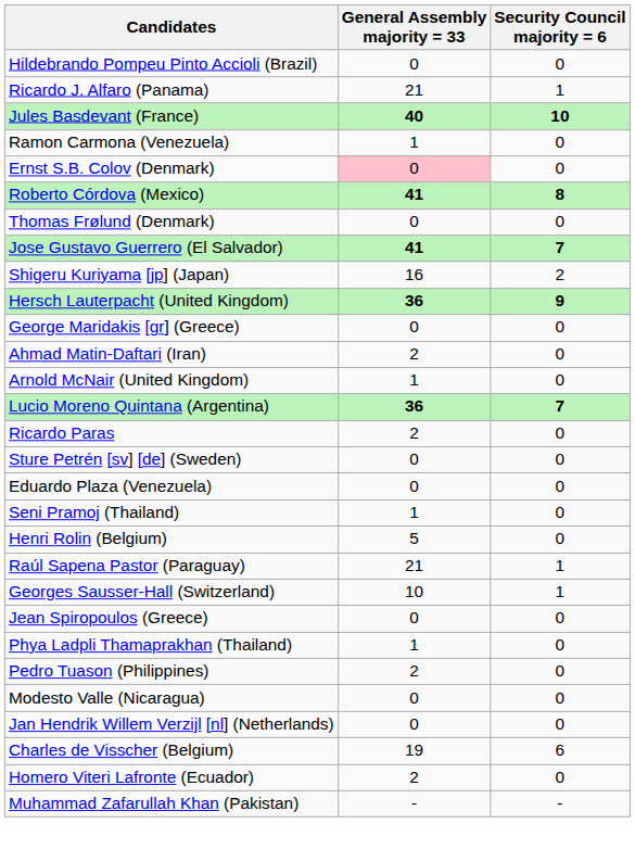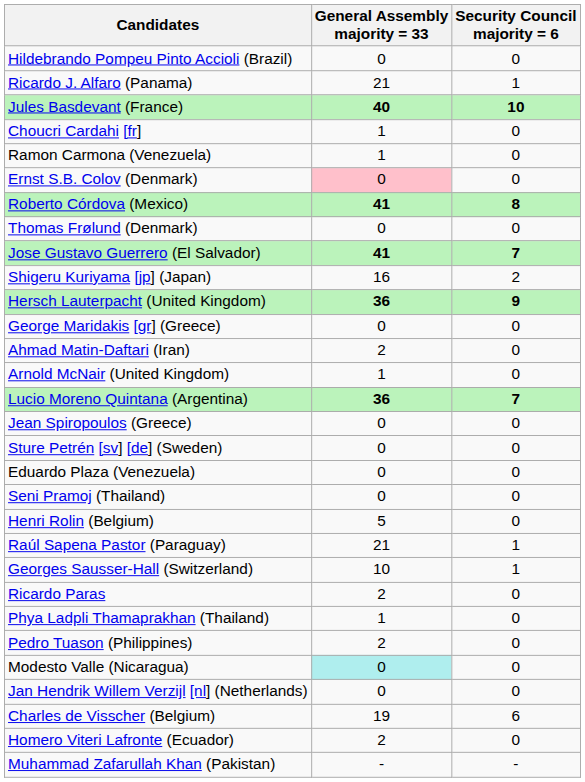+ row: Choucri Cardahi [fr] | 1 | 0
rows swapped: Ricardo Paras <-> Jean Spiropoulos (Greece)
Seni Pramoj (Thailand) | General Assembly majority = 33: 1 -> 0
Modesto Valle (Nicaragua) | General Assembly majority = 33: no background -> paleturquoise background
